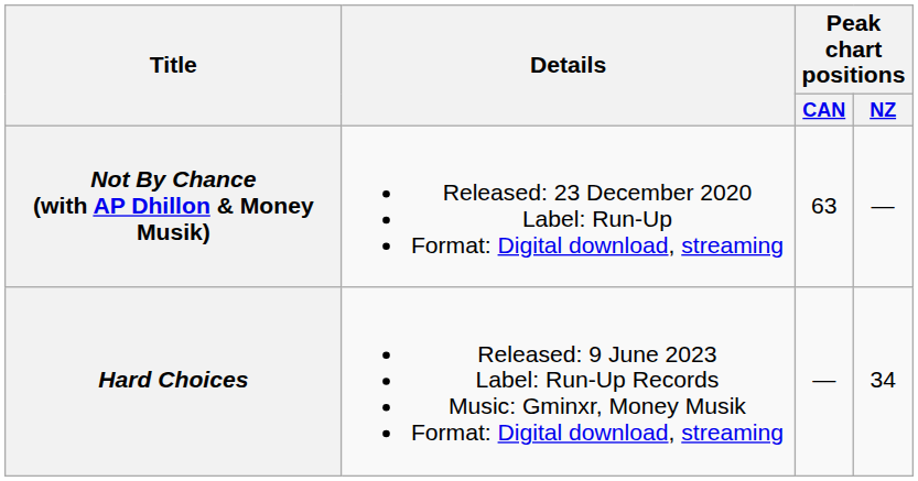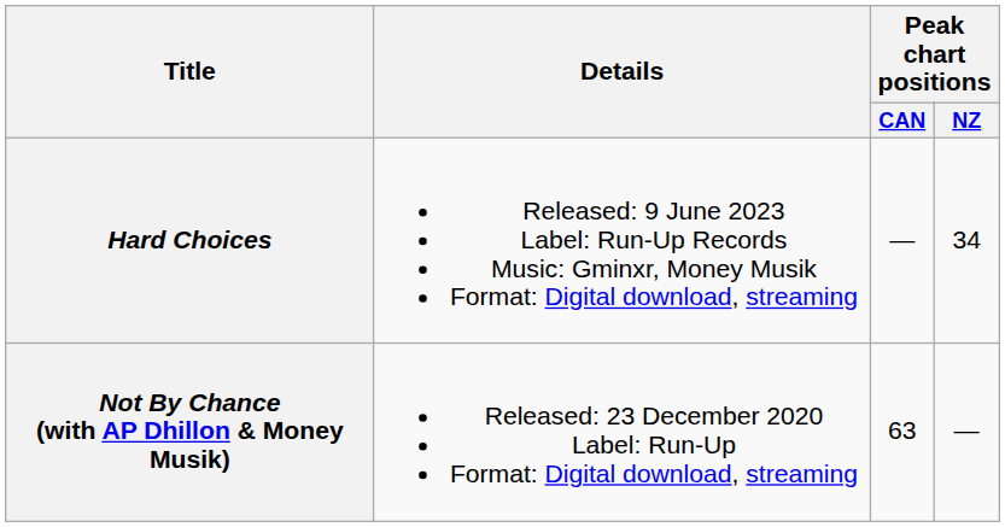rows swapped: Not By Chance (with AP Dhillon & Money Musik) <-> Hard Choices
